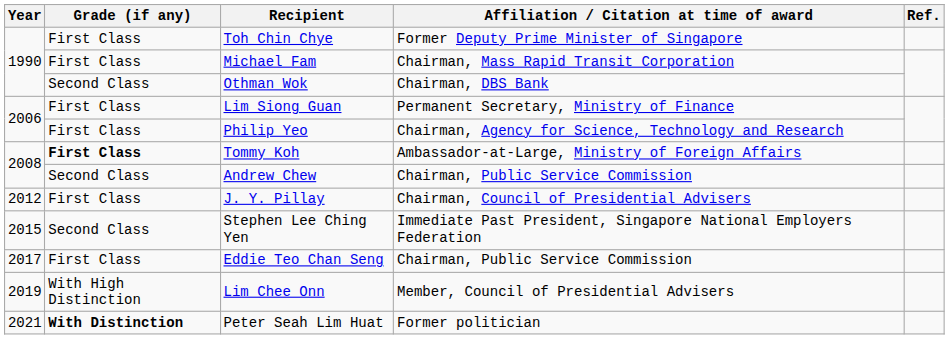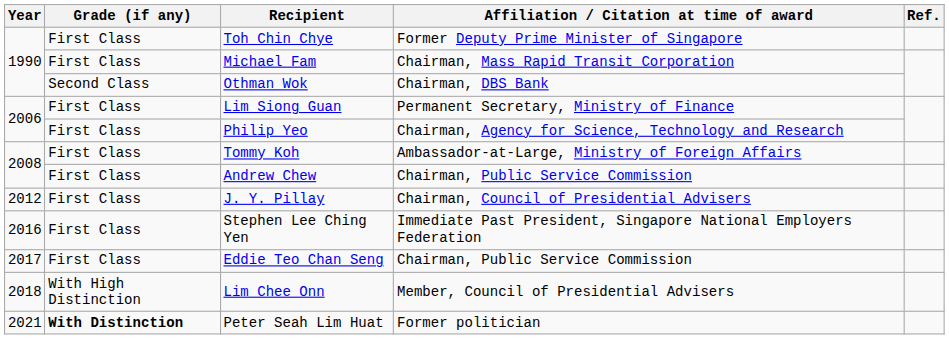Tommy Koh | Grade (if any): bold -> normal
Andrew Chew | Grade (if any): Second Class -> First Class
Stephen Lee Ching Yen | Year: 2015 -> 2016
Stephen Lee Ching Yen | Grade (if any): Second Class -> First Class
Lim Chee Onn | Year: 2019 -> 2018
